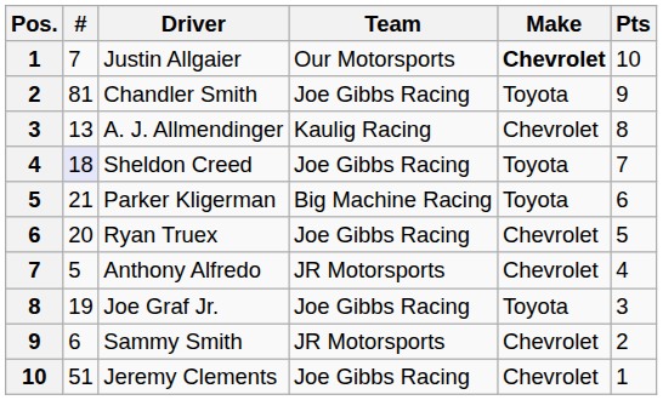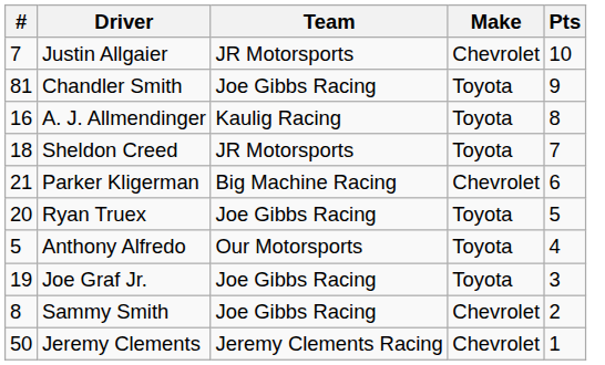- column: Pos. | 1 | 2 | 3 | 4 | 5 | 6 | 7 | 8 | 9 | 10
Justin Allgaier | Team: Our Motorsports -> JR Motorsports
Justin Allgaier | Make: bold -> normal
A. J. Allmendinger | #: 13 -> 16
A. J. Allmendinger | Make: Chevrolet -> Toyota
Sheldon Creed | #: lavender background -> no background
Sheldon Creed | Team: Joe Gibbs Racing -> JR Motorsports
Parker Kligerman | Make: Toyota -> Chevrolet
Ryan Truex | Make: Chevrolet -> Toyota
Anthony Alfredo | Team: JR Motorsports -> Our Motorsports
Anthony Alfredo | Make: Chevrolet -> Toyota
Sammy Smith | #: 6 -> 8
Sammy Smith | Team: JR Motorsports -> Joe Gibbs Racing
Jeremy Clements | #: 51 -> 50
Jeremy Clements | Team: Joe Gibbs Racing -> Jeremy Clements Racing
